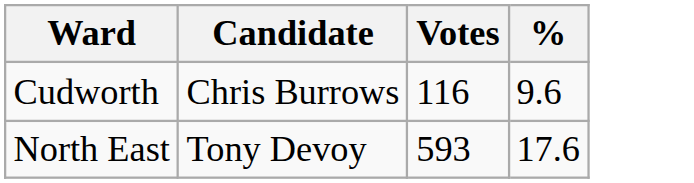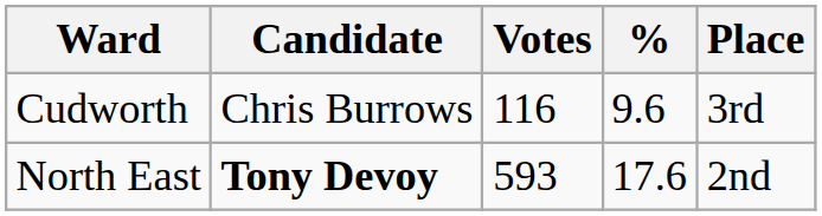+ column: Place | 3rd | 2nd
North East | Candidate: normal -> bold
